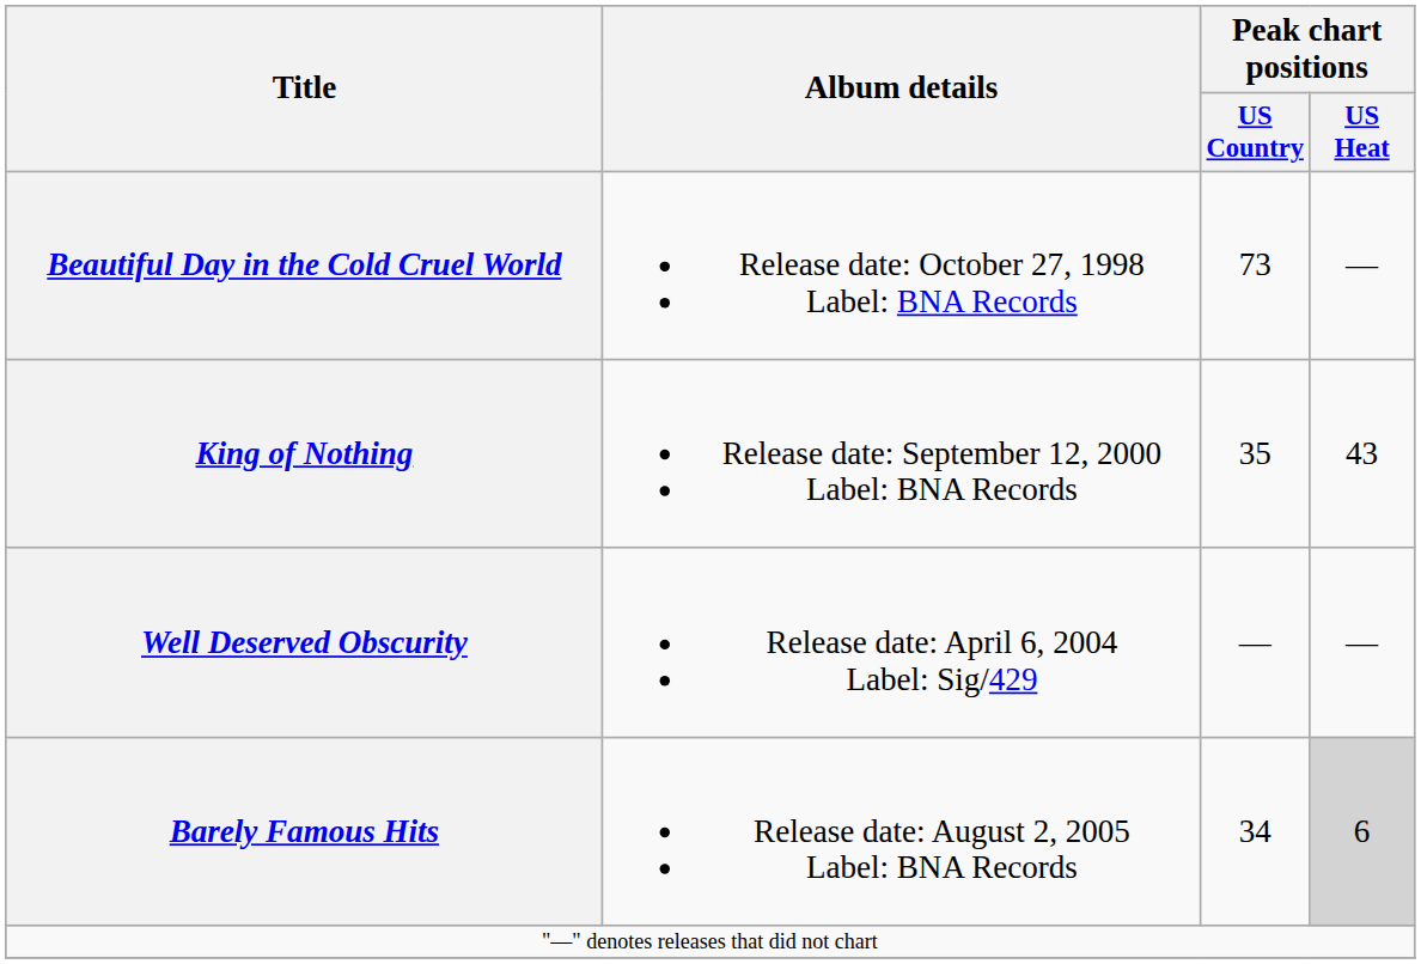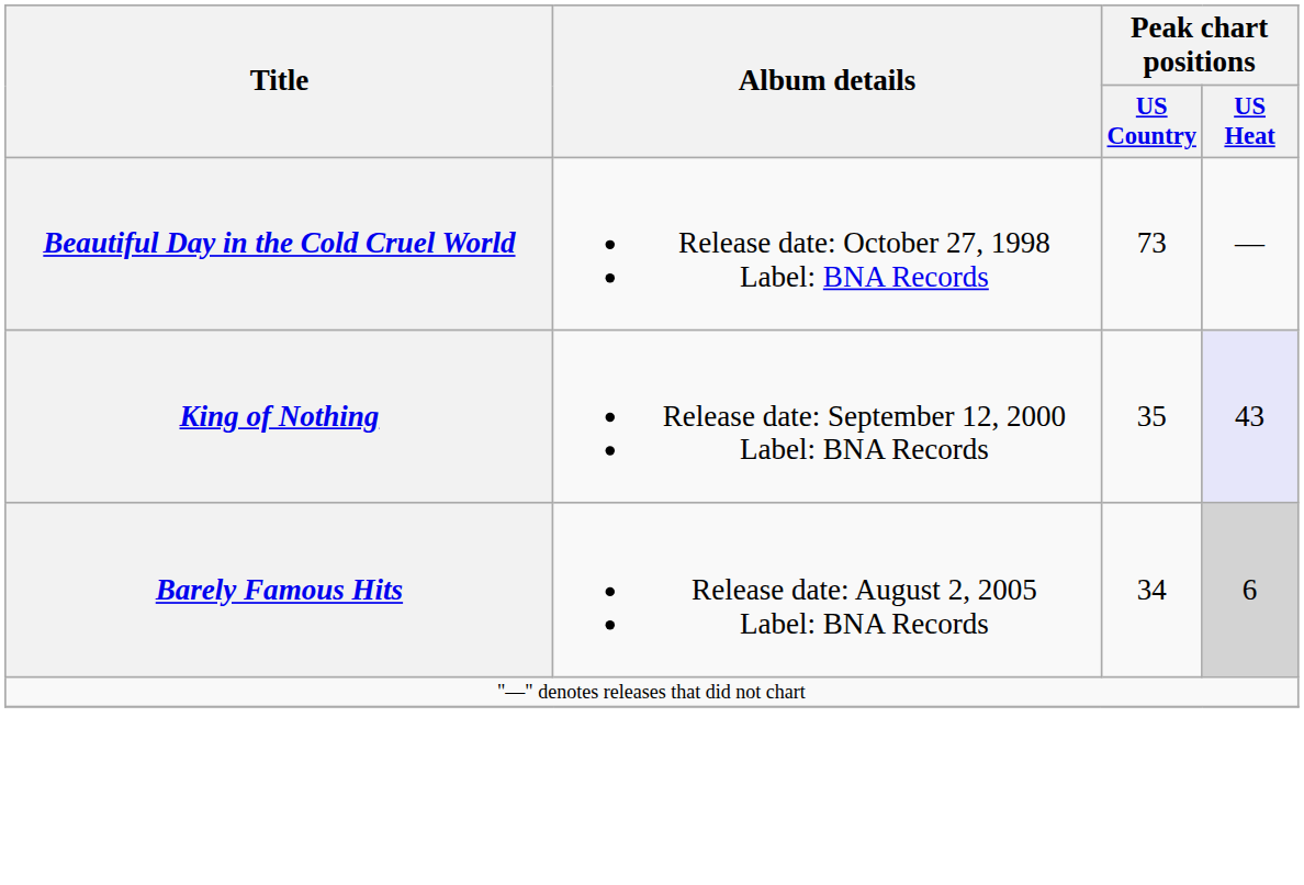King of Nothing | Peak chart positions / US Heat: no background -> lavender background
- row: Well Deserved Obscurity | Release date: April 6, 2004 Label: Sig/429 | — | —
